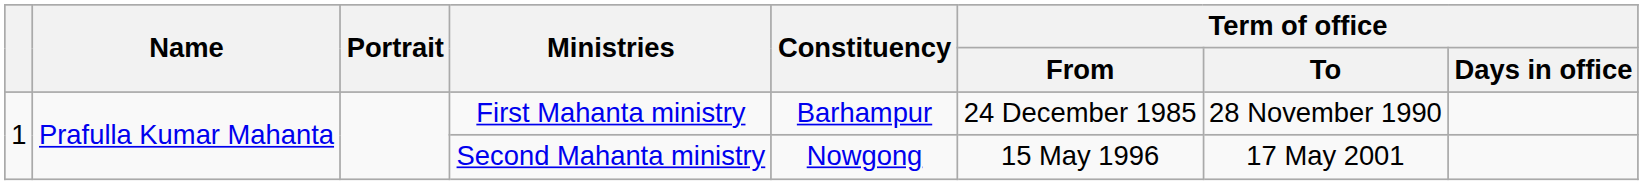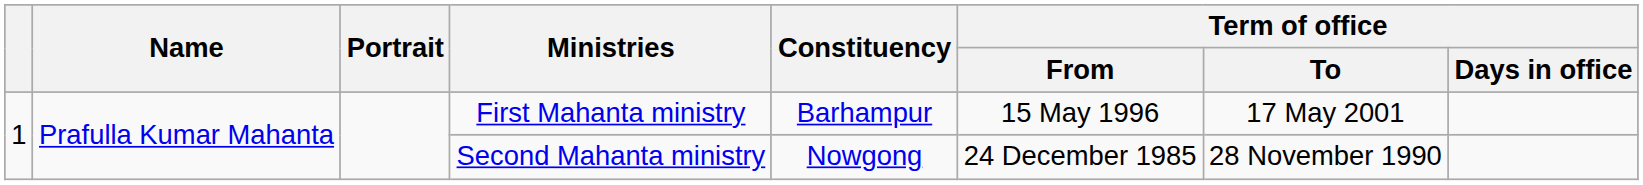First Mahanta ministry | Term of office / From: 24 December 1985 -> 15 May 1996
First Mahanta ministry | Term of office / To: 28 November 1990 -> 17 May 2001
Second Mahanta ministry | Term of office / From: 15 May 1996 -> 24 December 1985
Second Mahanta ministry | Term of office / To: 17 May 2001 -> 28 November 1990
